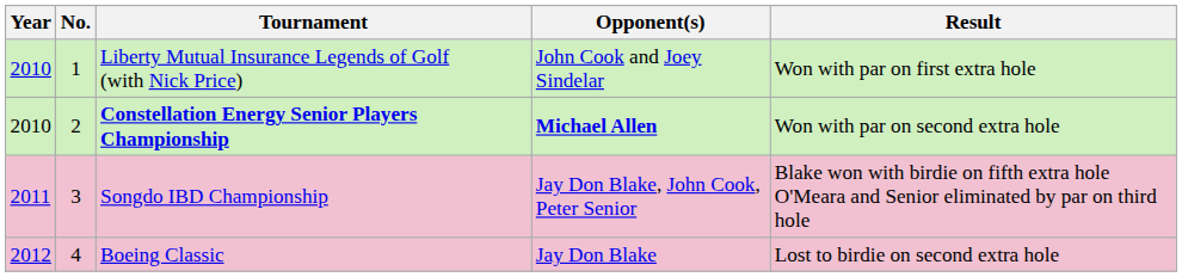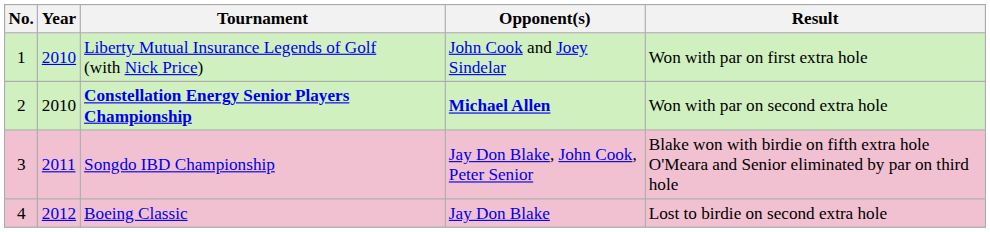columns swapped: No. <-> Year
